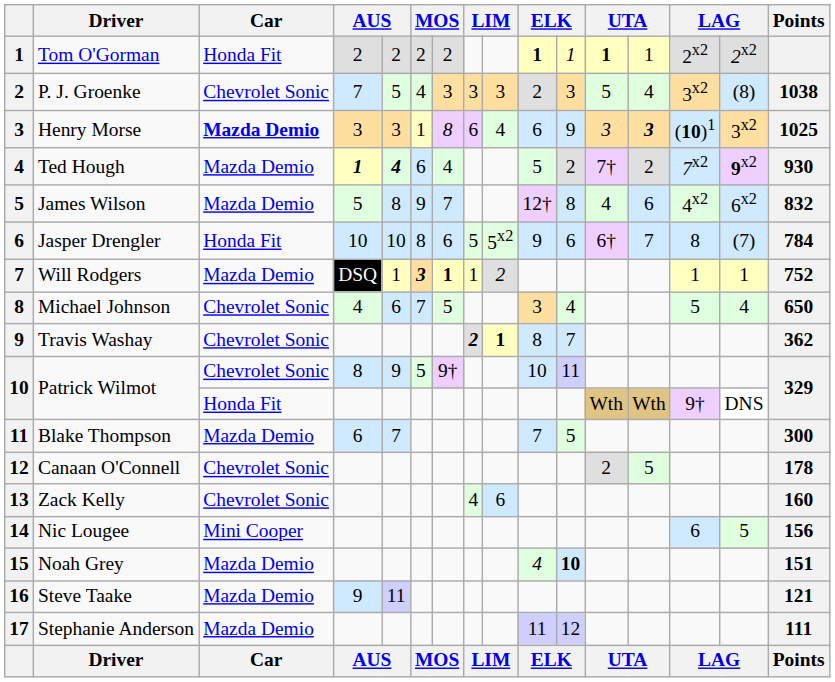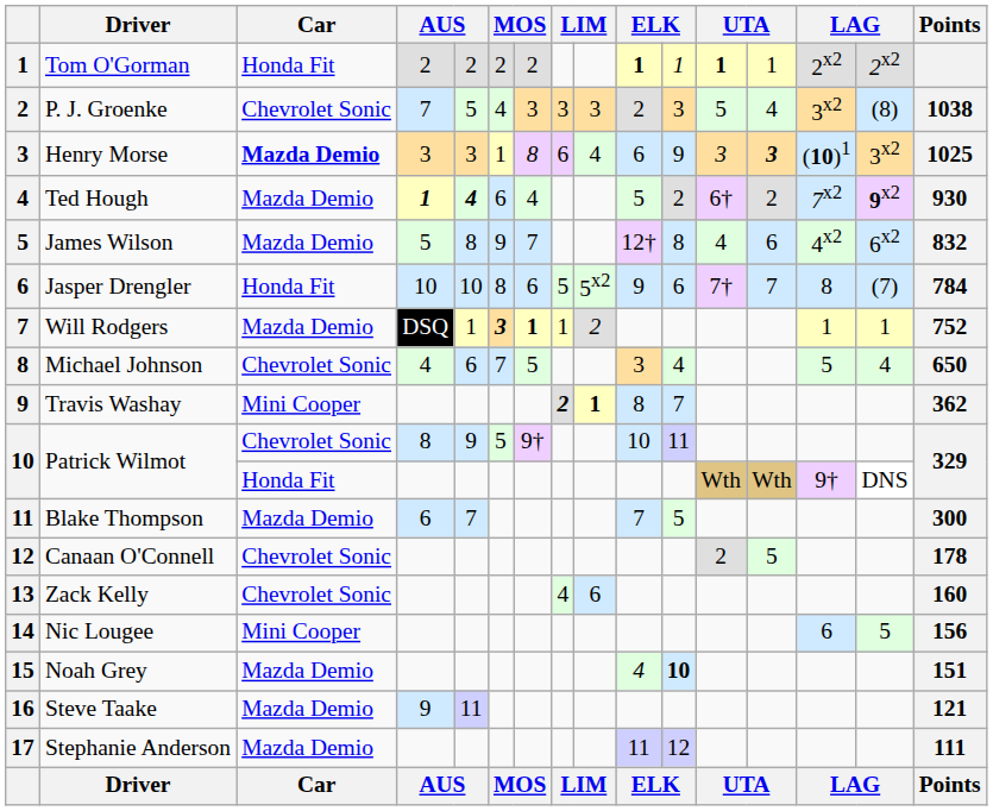Ted Hough | column 12: 7† -> 6†
Jasper Drengler | column 12: 6† -> 7†
Travis Washay | Car: Chevrolet Sonic -> Mini Cooper
